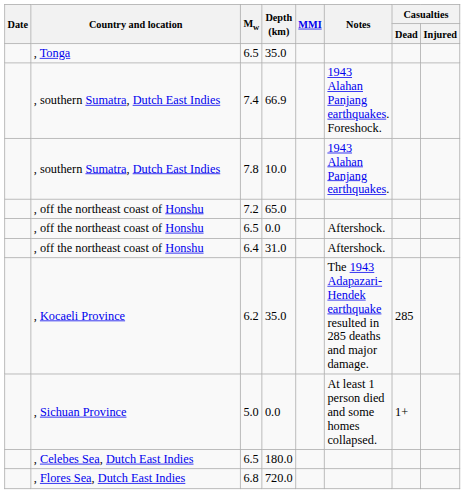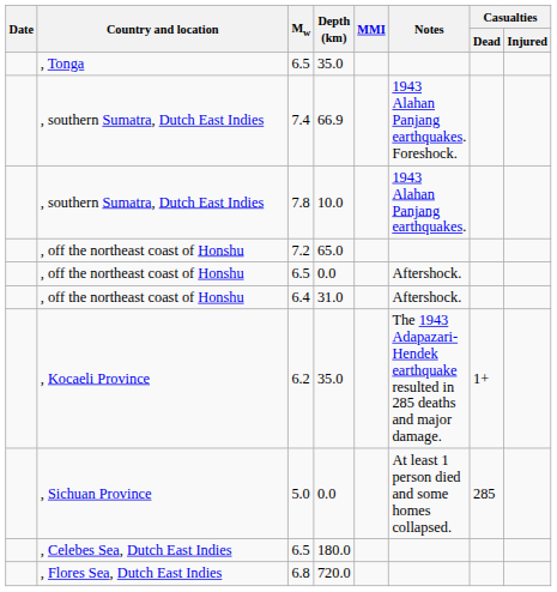6.2 | Casualties / Dead: 285 -> 1+
5.0 | Casualties / Dead: 1+ -> 285
